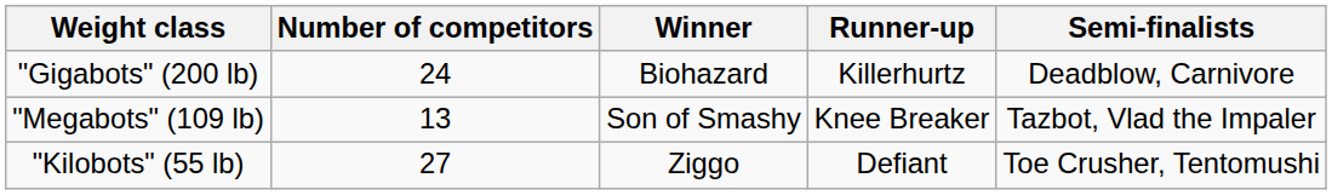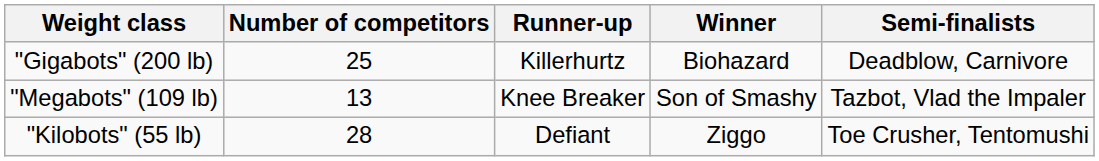columns swapped: Winner <-> Runner-up
"Gigabots" (200 lb) | Number of competitors: 24 -> 25
"Kilobots" (55 lb) | Number of competitors: 27 -> 28
